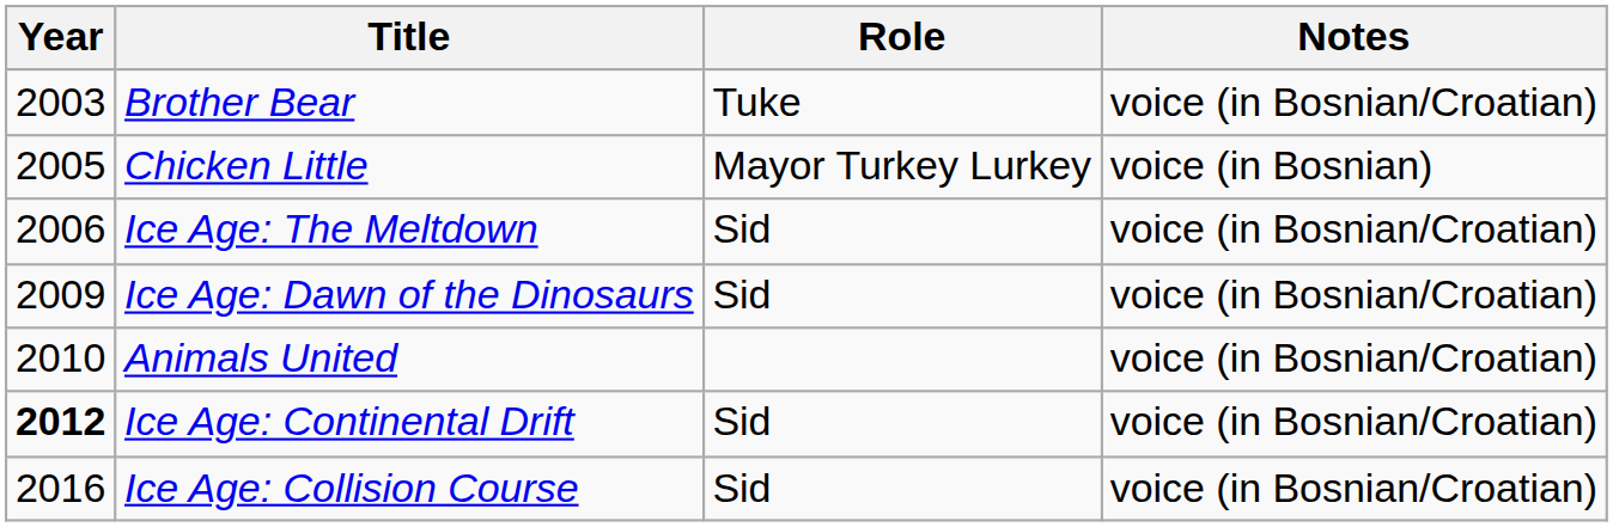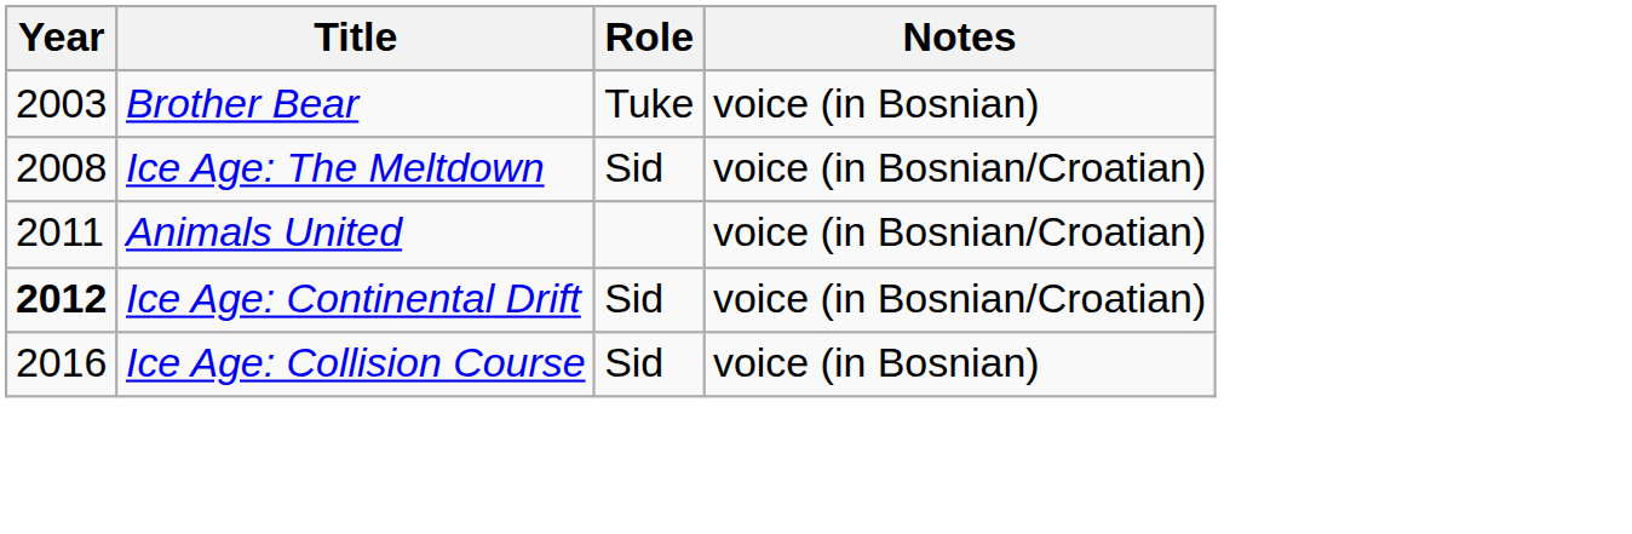Brother Bear | Notes: voice (in Bosnian/Croatian) -> voice (in Bosnian)
- row: 2005 | Chicken Little | Mayor Turkey Lurkey | voice (in Bosnian)
Ice Age: The Meltdown | Year: 2006 -> 2008
- row: 2009 | Ice Age: Dawn of the Dinosaurs | Sid | voice (in Bosnian/Croatian)
Animals United | Year: 2010 -> 2011
Ice Age: Collision Course | Notes: voice (in Bosnian/Croatian) -> voice (in Bosnian)
